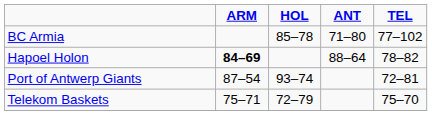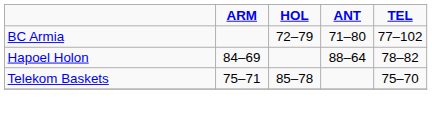BC Armia | HOL: 85–78 -> 72–79
Hapoel Holon | ARM: bold -> normal
- row: Port of Antwerp Giants | 87–54 | 93–74 | 72–81
Telekom Baskets | HOL: 72–79 -> 85–78
